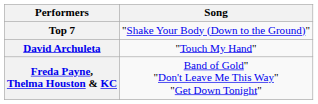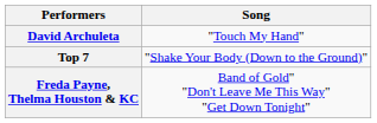rows swapped: Top 7 <-> David Archuleta
